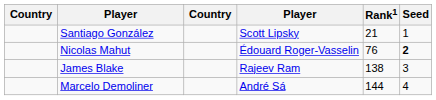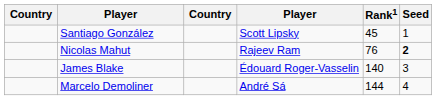Santiago González | Rank1: 21 -> 45
Nicolas Mahut | column 4: Édouard Roger-Vasselin -> Rajeev Ram
James Blake | column 4: Rajeev Ram -> Édouard Roger-Vasselin
James Blake | Rank1: 138 -> 140
